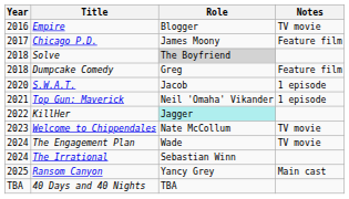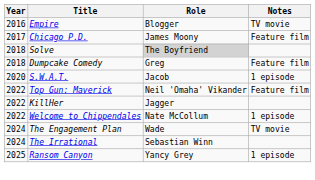Top Gun: Maverick | Year: 2021 -> 2022
Top Gun: Maverick | Notes: 1 episode -> Feature film
KillHer | Role: paleturquoise background -> no background
Welcome to Chippendales | Year: 2023 -> 2022
Welcome to Chippendales | Notes: TV movie -> 1 episode
Ransom Canyon | Notes: Main cast -> 1 episode
- row: TBA | 40 Days and 40 Nights | TBA
